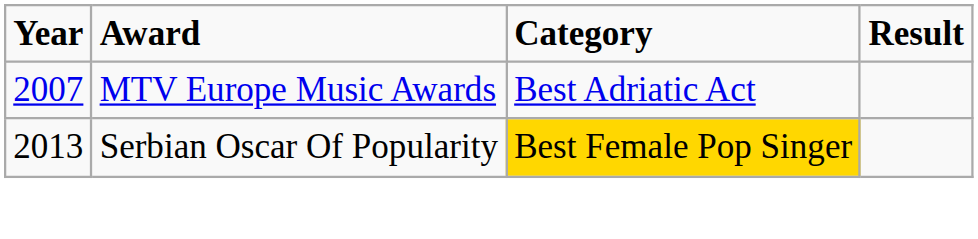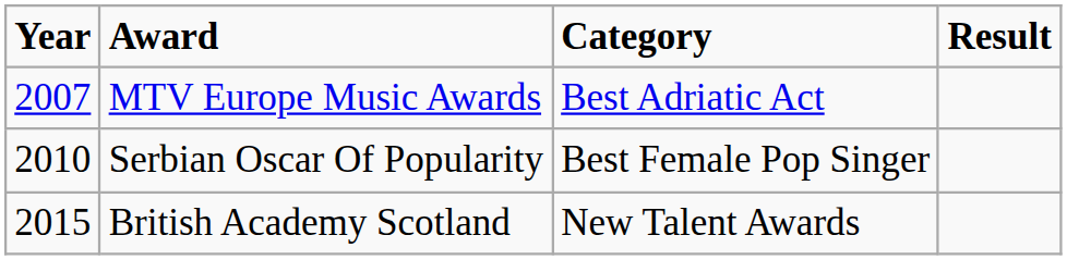Serbian Oscar Of Popularity | Year: 2013 -> 2010
Serbian Oscar Of Popularity | Category: gold background -> no background
+ row: 2015 | British Academy Scotland | New Talent Awards
